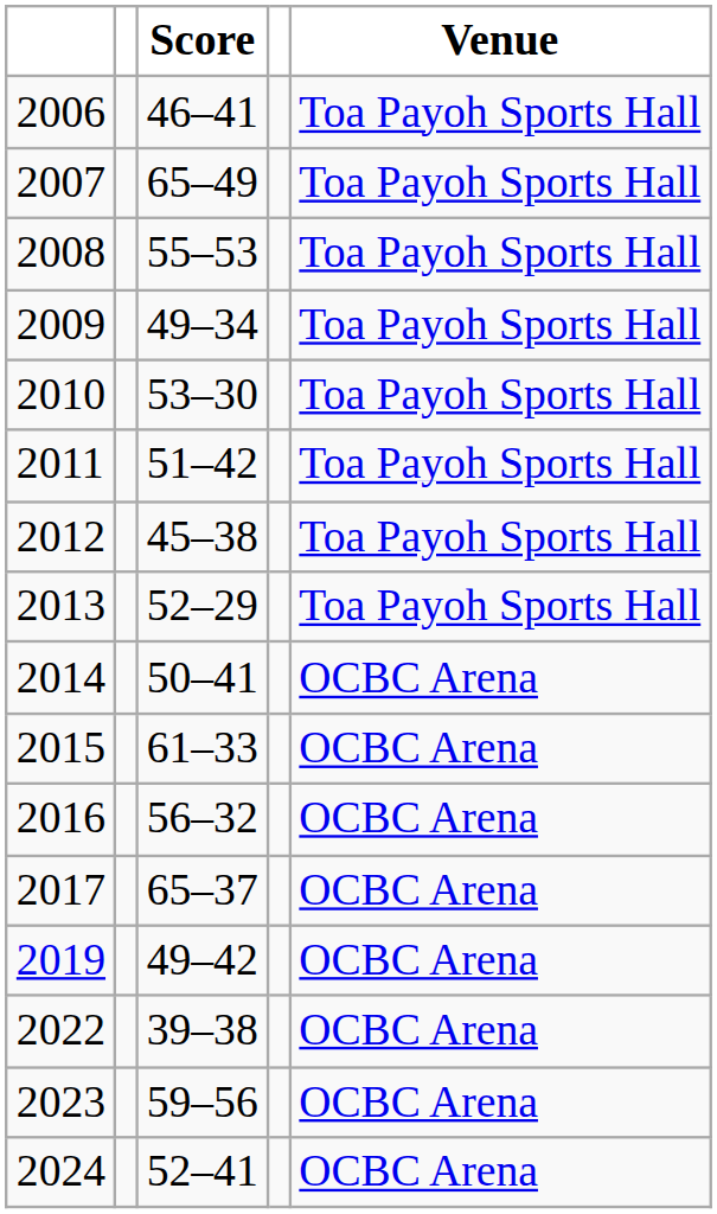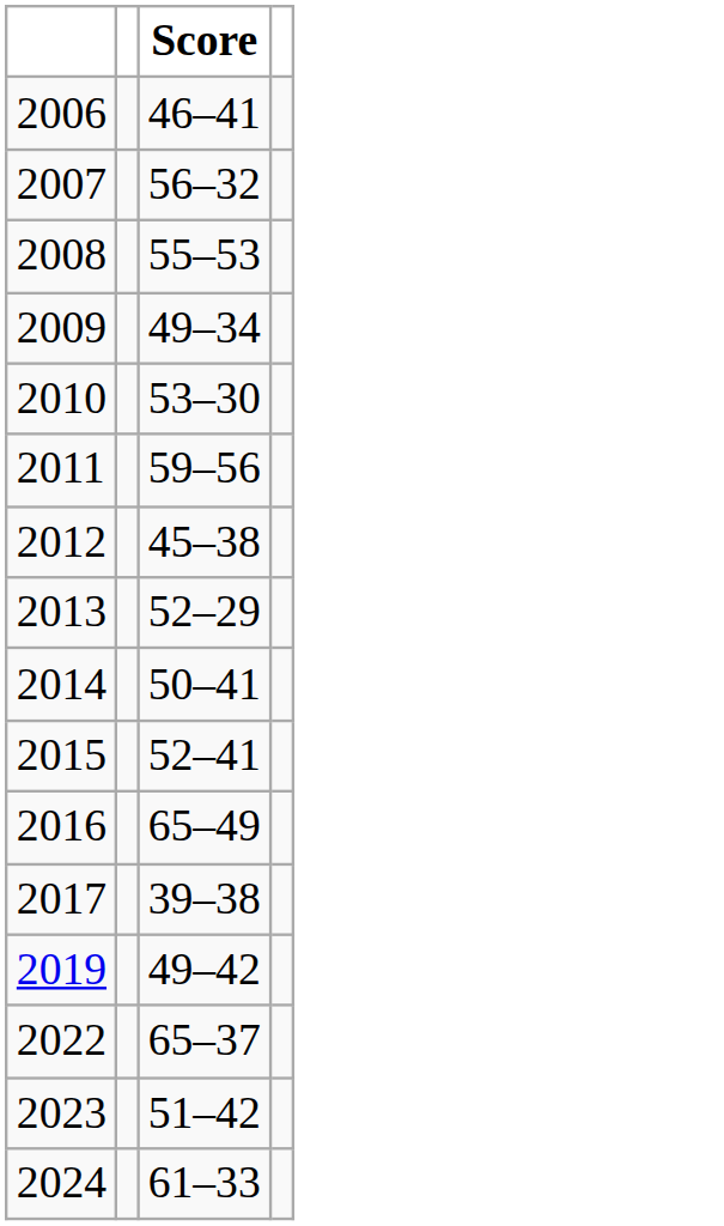- column: Venue | Toa Payoh Sports Hall | Toa Payoh Sports Hall | Toa Payoh Sports Hall | Toa Payoh Sports Hall | Toa Payoh Sports Hall | Toa Payoh Sports Hall | Toa Payoh Sports Hall | Toa Payoh Sports Hall | OCBC Arena | OCBC Arena | OCBC Arena | OCBC Arena | OCBC Arena | OCBC Arena | OCBC Arena | OCBC Arena
2007 | Score: 65–49 -> 56–32
2011 | Score: 51–42 -> 59–56
2015 | Score: 61–33 -> 52–41
2016 | Score: 56–32 -> 65–49
2017 | Score: 65–37 -> 39–38
2022 | Score: 39–38 -> 65–37
2023 | Score: 59–56 -> 51–42
2024 | Score: 52–41 -> 61–33
